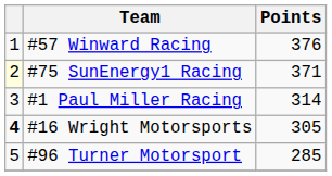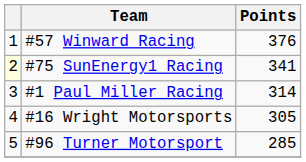#75 SunEnergy1 Racing | Points: 371 -> 341
#16 Wright Motorsports | column 1: bold -> normal
